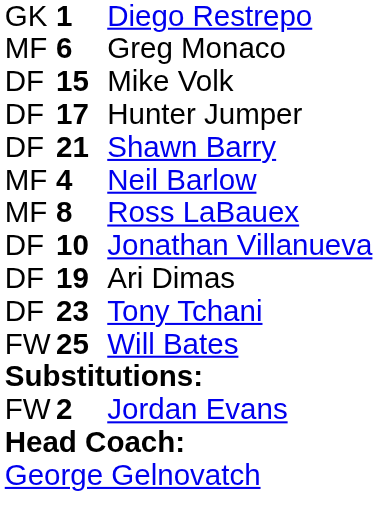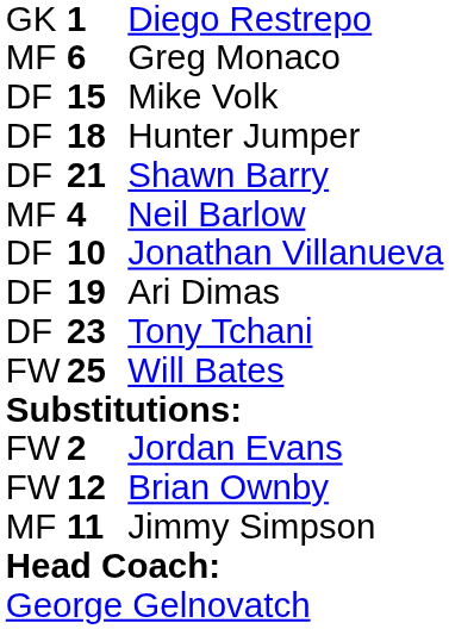Hunter Jumper | column 2: 17 -> 18
- row: MF | 8 | Ross LaBauex
+ row: FW | 12 | Brian Ownby
+ row: MF | 11 | Jimmy Simpson
